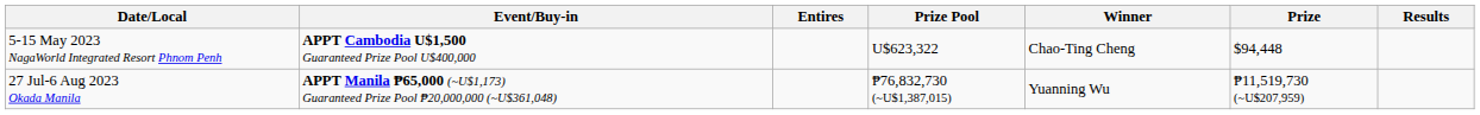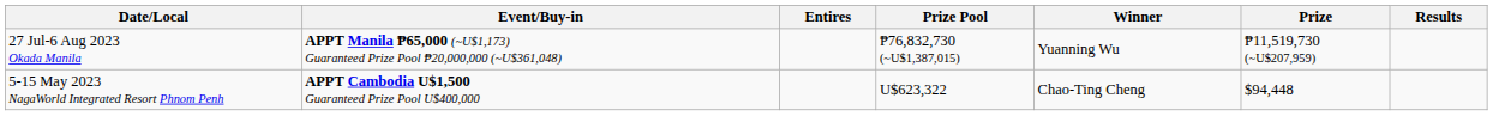rows swapped: 5-15 May 2023 NagaWorld Integrated Resort Phnom Penh <-> 27 Jul-6 Aug 2023 Okada Manila
